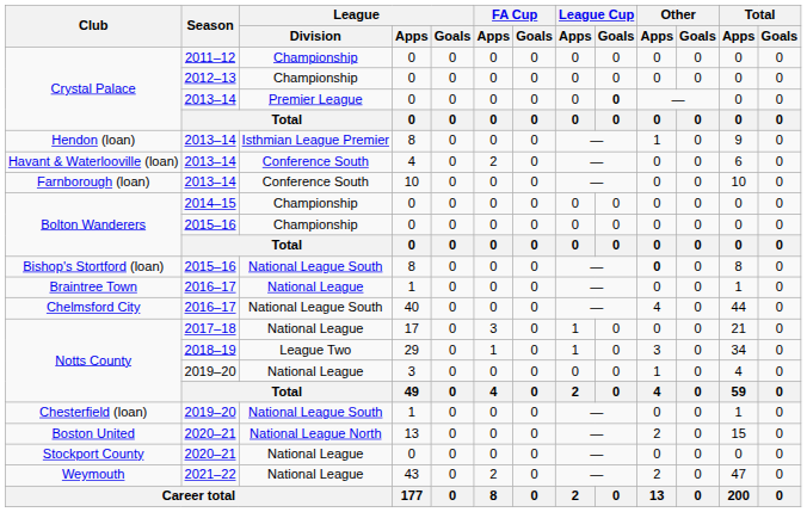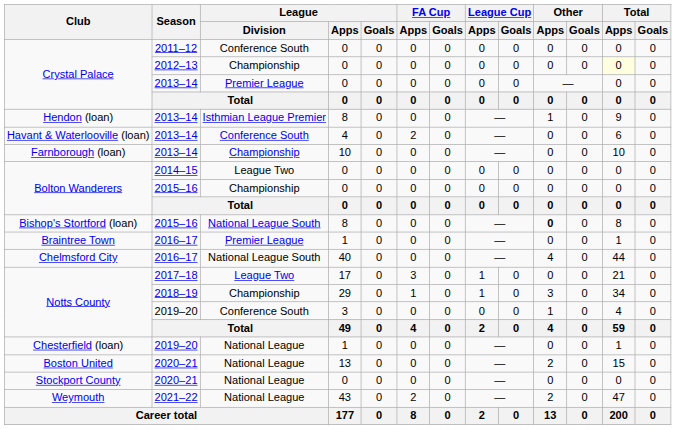Crystal Palace / 2011–12 | League / Division: Championship -> Conference South
Crystal Palace / 2012–13 | Total / Apps: no background -> lightyellow background
Crystal Palace / 2013–14 | League Cup / Goals: bold -> normal
Farnborough (loan) | League / Division: Conference South -> Championship
Bolton Wanderers / 2014–15 | League / Division: Championship -> League Two
Braintree Town | League / Division: National League -> Premier League
Notts County / 2017–18 | League / Division: National League -> League Two
Notts County / 2018–19 | League / Division: League Two -> Championship
Notts County / 2019–20 | League / Division: National League -> Conference South
Chesterfield (loan) | League / Division: National League South -> National League
Boston United | League / Division: National League North -> National League
